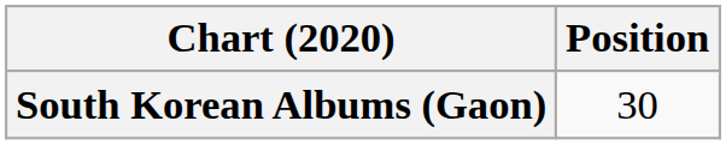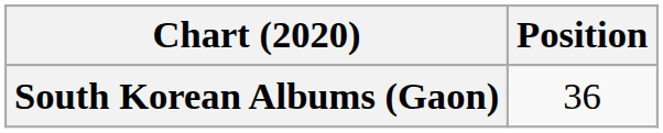South Korean Albums (Gaon) | Position: 30 -> 36
